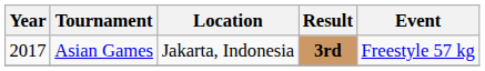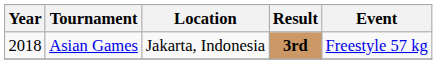Asian Games | Year: 2017 -> 2018
